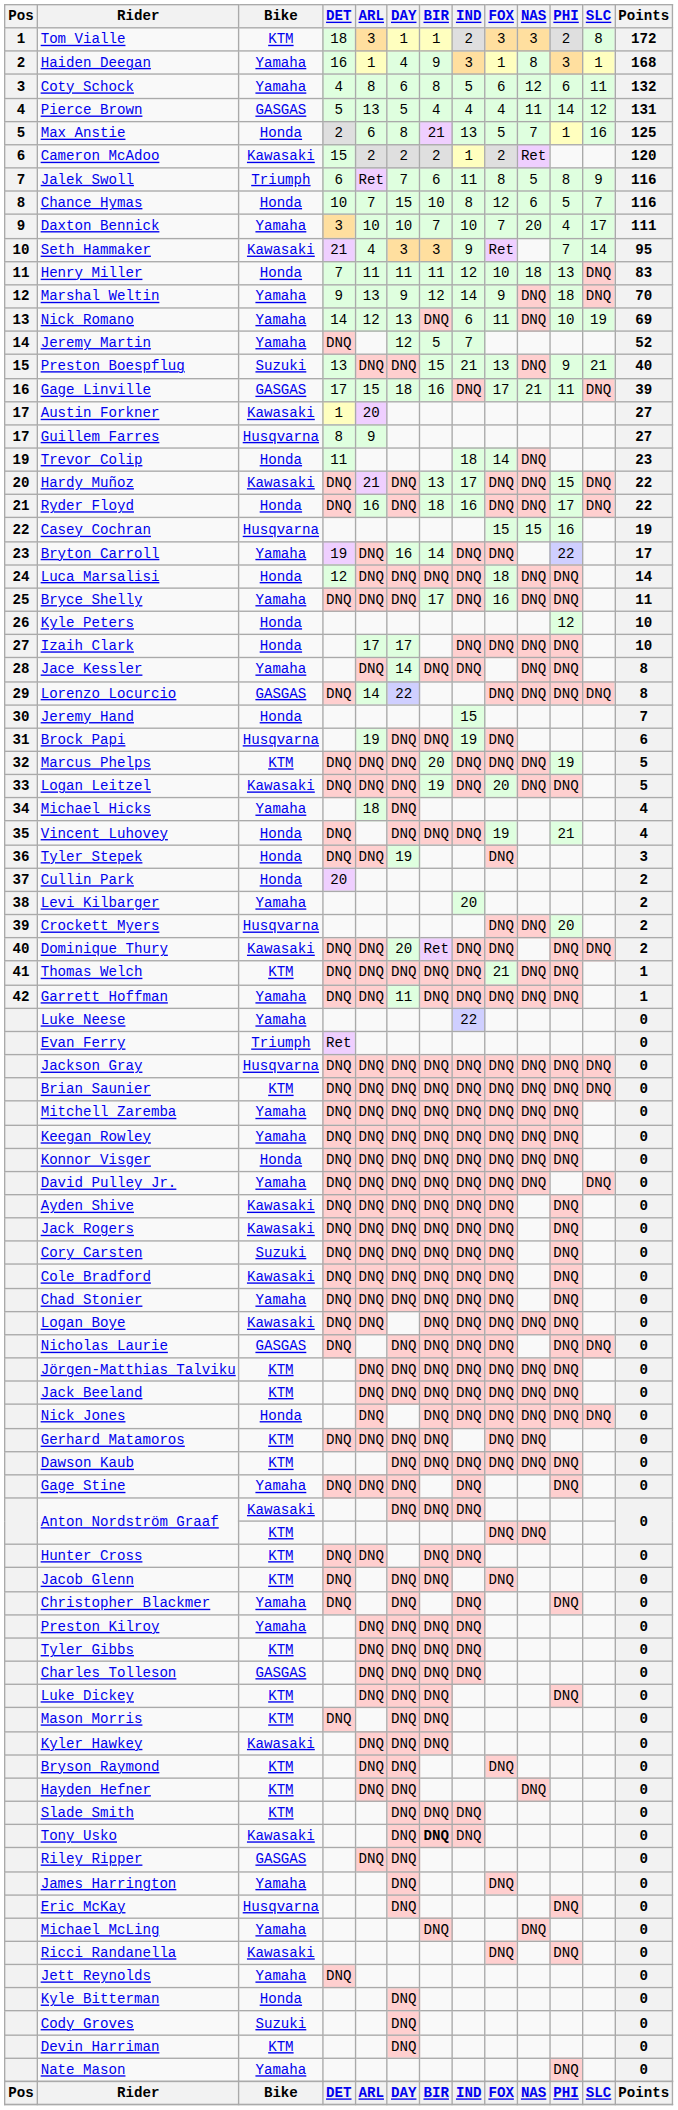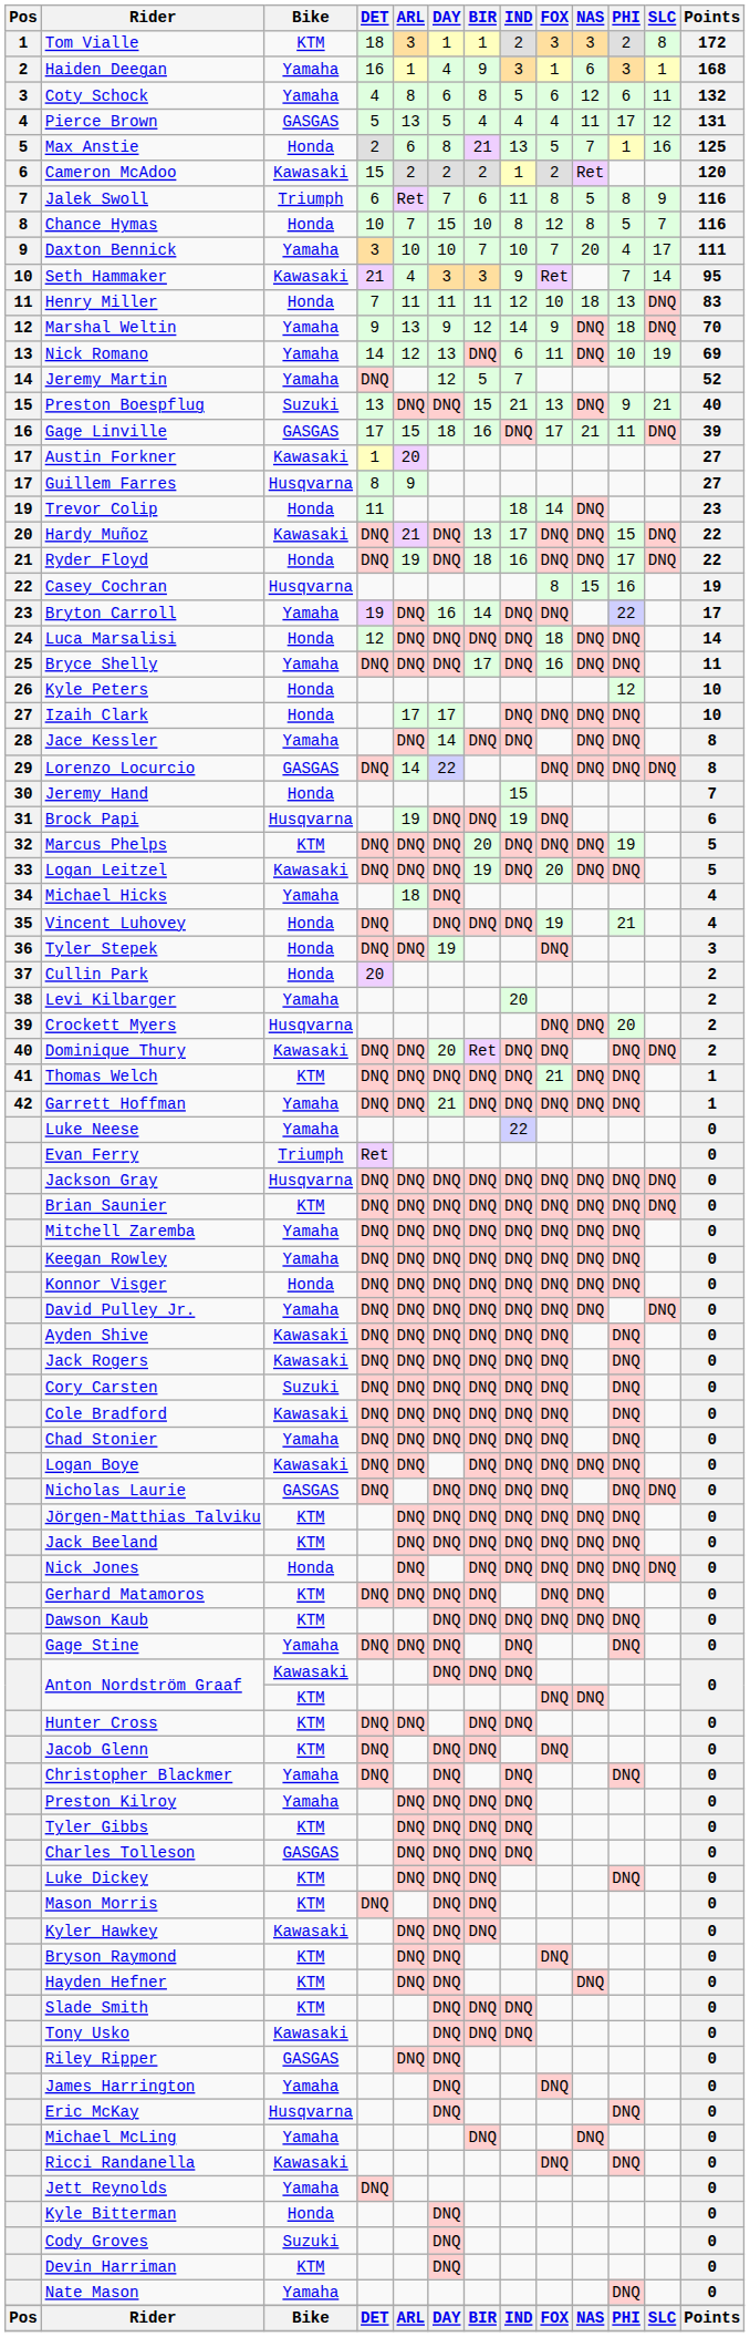Haiden Deegan | NAS: 8 -> 6
Pierce Brown | PHI: 14 -> 17
Chance Hymas | NAS: 6 -> 8
Ryder Floyd | ARL: 16 -> 19
Casey Cochran | FOX: 15 -> 8
Garrett Hoffman | DAY: 11 -> 21
Tony Usko | BIR: bold -> normal
